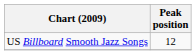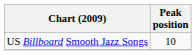US Billboard Smooth Jazz Songs | Peak position: 12 -> 10
